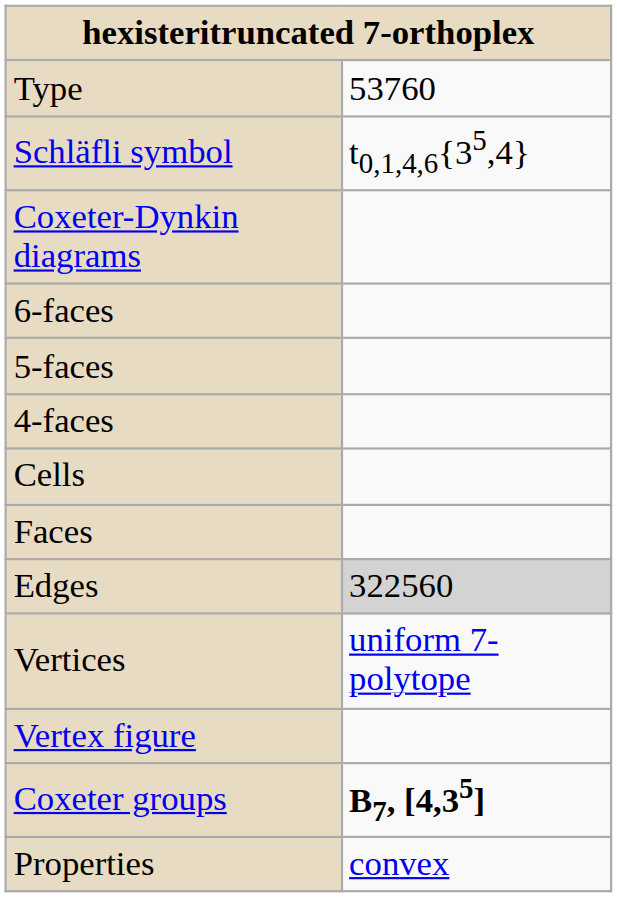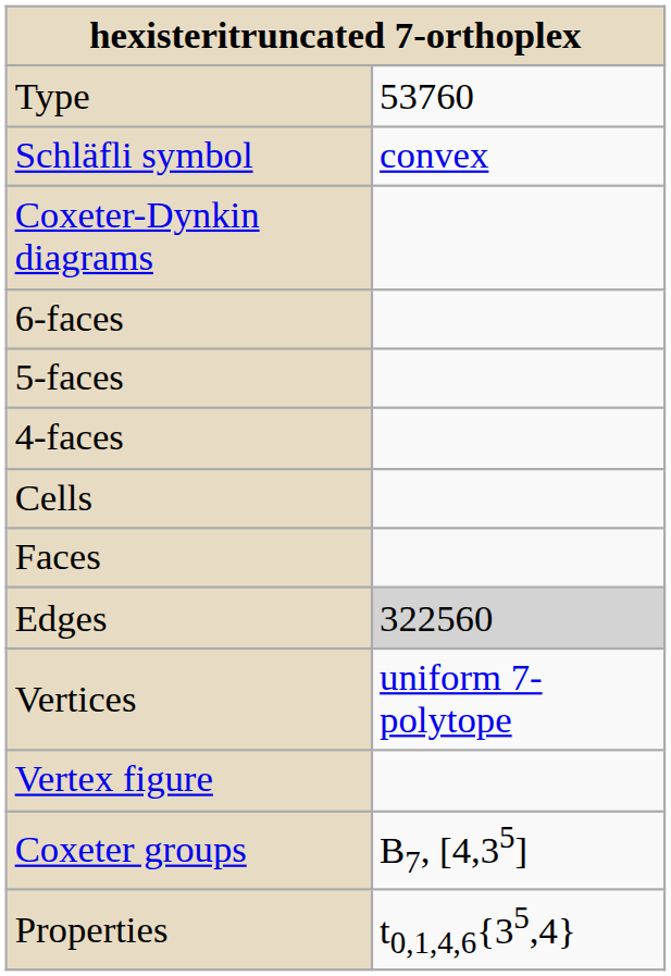Schläfli symbol | column 2: t0,1,4,6{35,4} -> convex
Coxeter groups | column 2: bold -> normal
Properties | column 2: convex -> t0,1,4,6{35,4}
